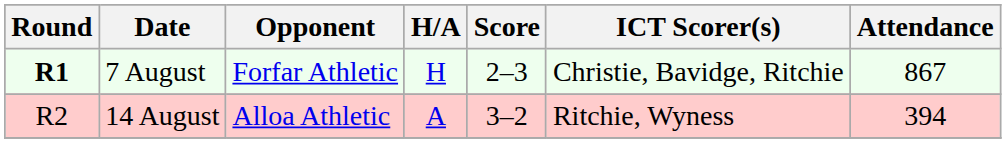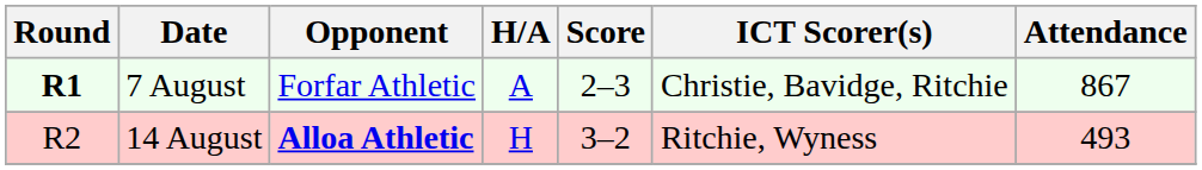7 August | H/A: H -> A
14 August | Opponent: normal -> bold
14 August | H/A: A -> H
14 August | Attendance: 394 -> 493
